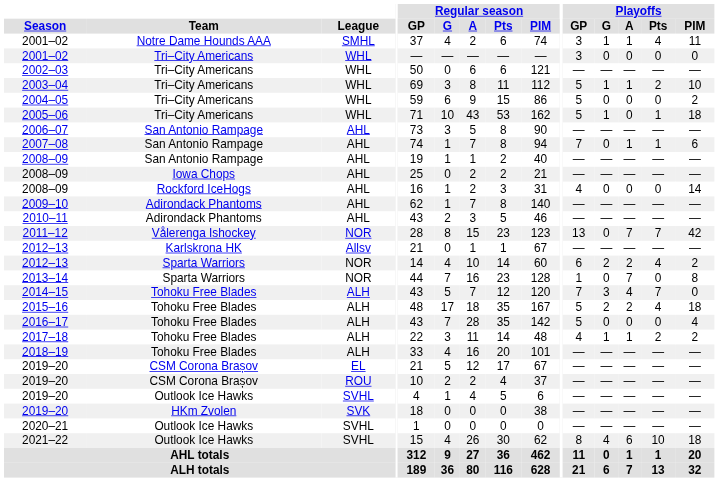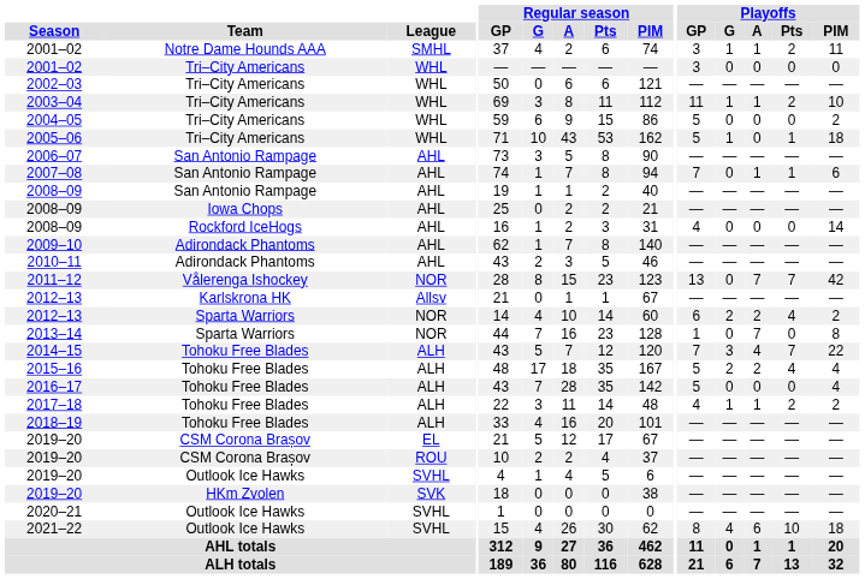2001–02 / Notre Dame Hounds AAA | Playoffs / Pts: 4 -> 2
2003–04 | Playoffs / GP: 5 -> 11
2014–15 | Playoffs / PIM: 0 -> 22
2015–16 | Playoffs / PIM: 18 -> 4
